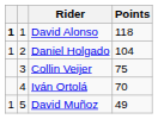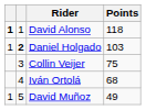Daniel Holgado | column 2: normal -> bold
Daniel Holgado | Points: 104 -> 103
Iván Ortolá | Points: 70 -> 68
